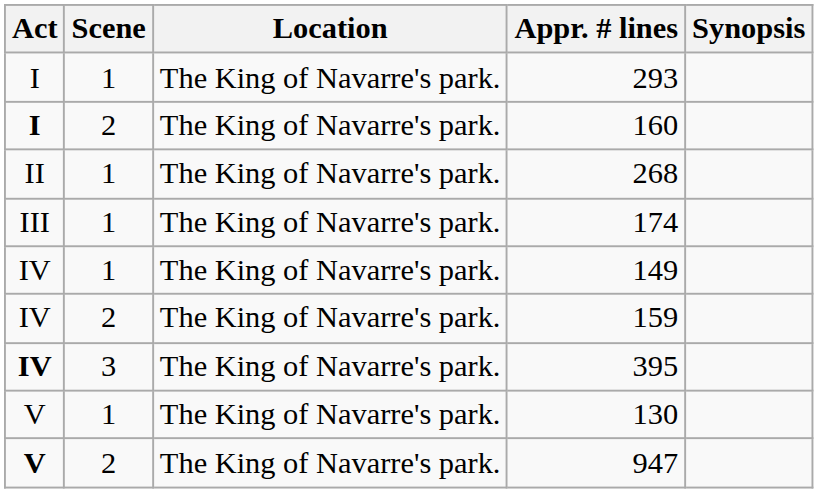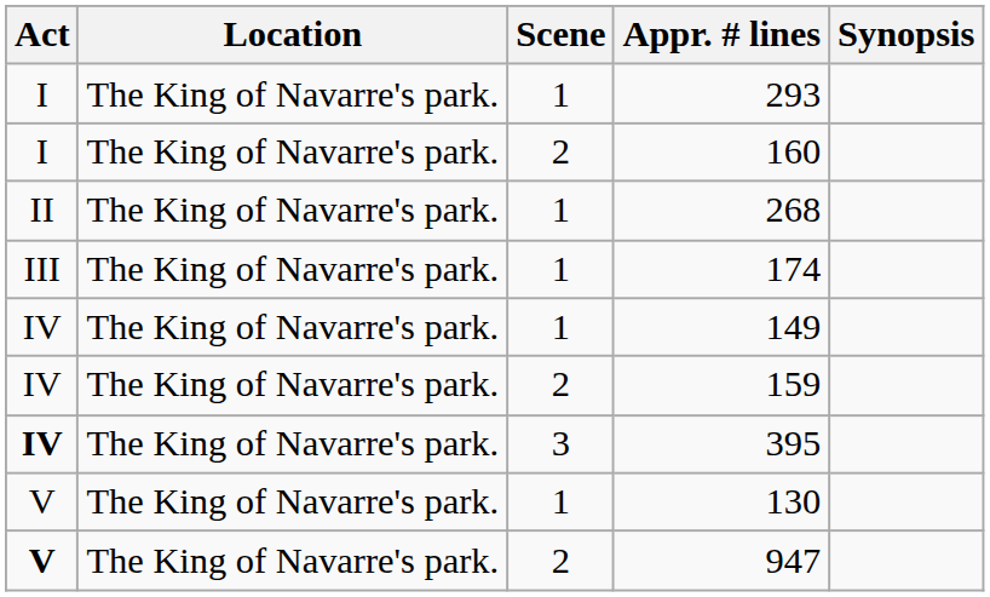columns swapped: Scene <-> Location
160 | Act: bold -> normal
